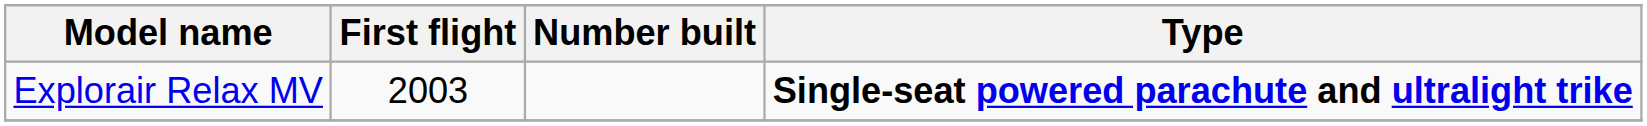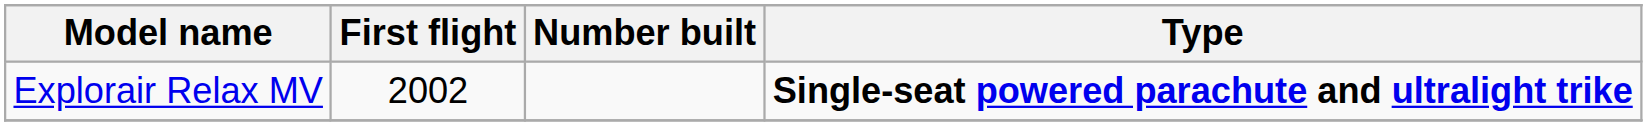Explorair Relax MV | First flight: 2003 -> 2002
